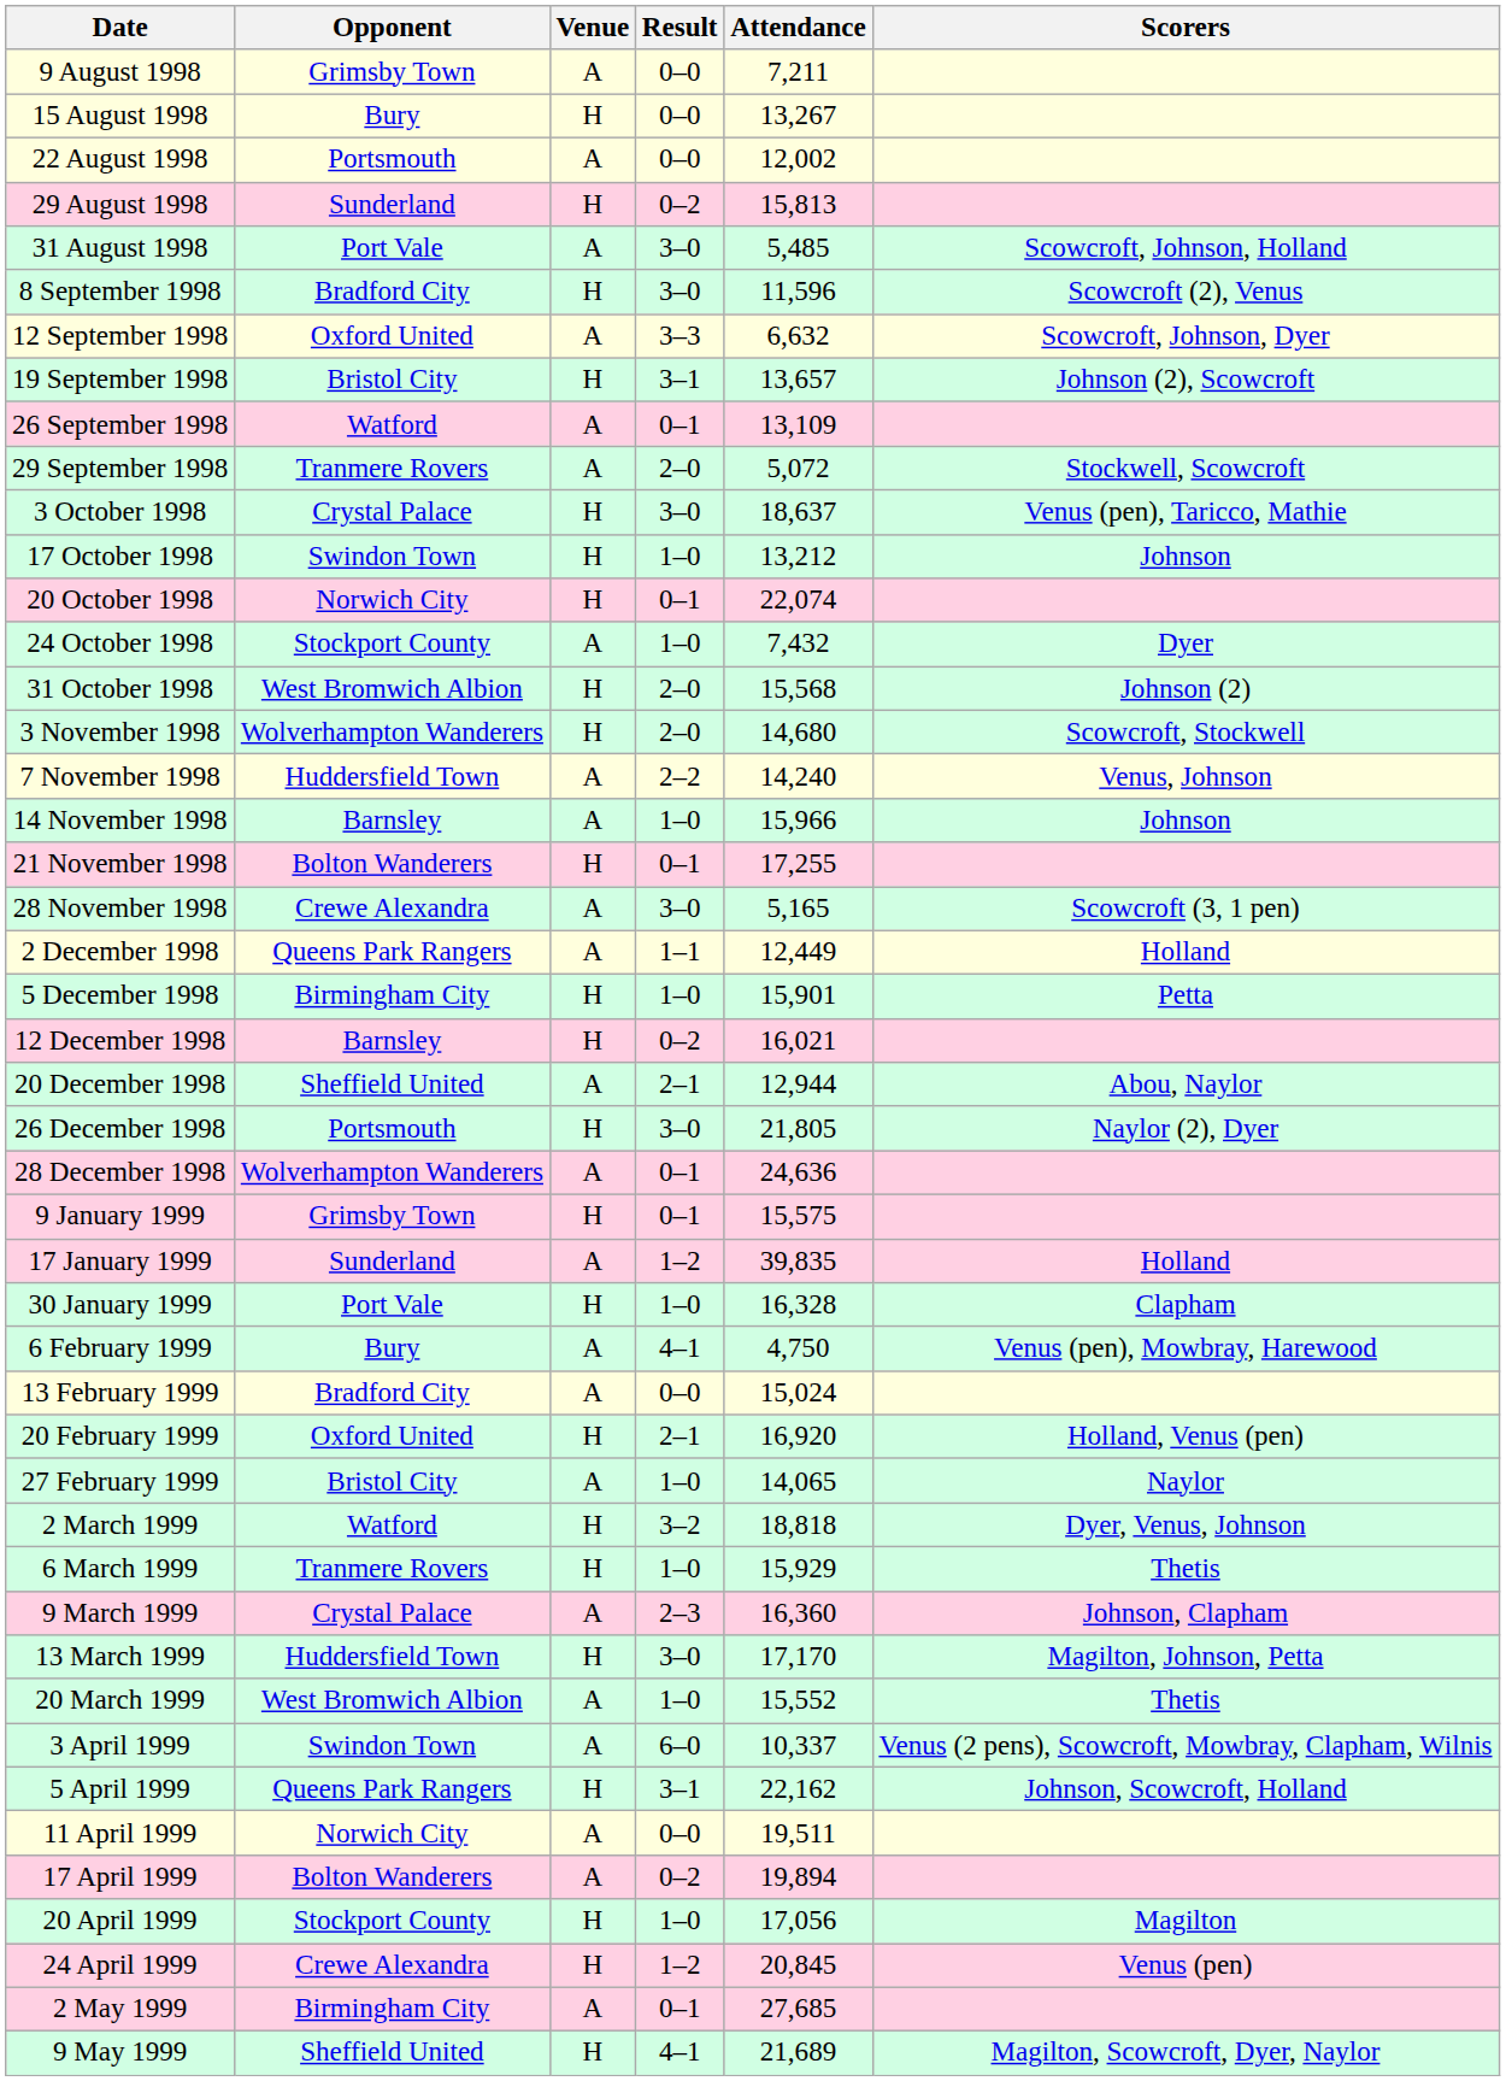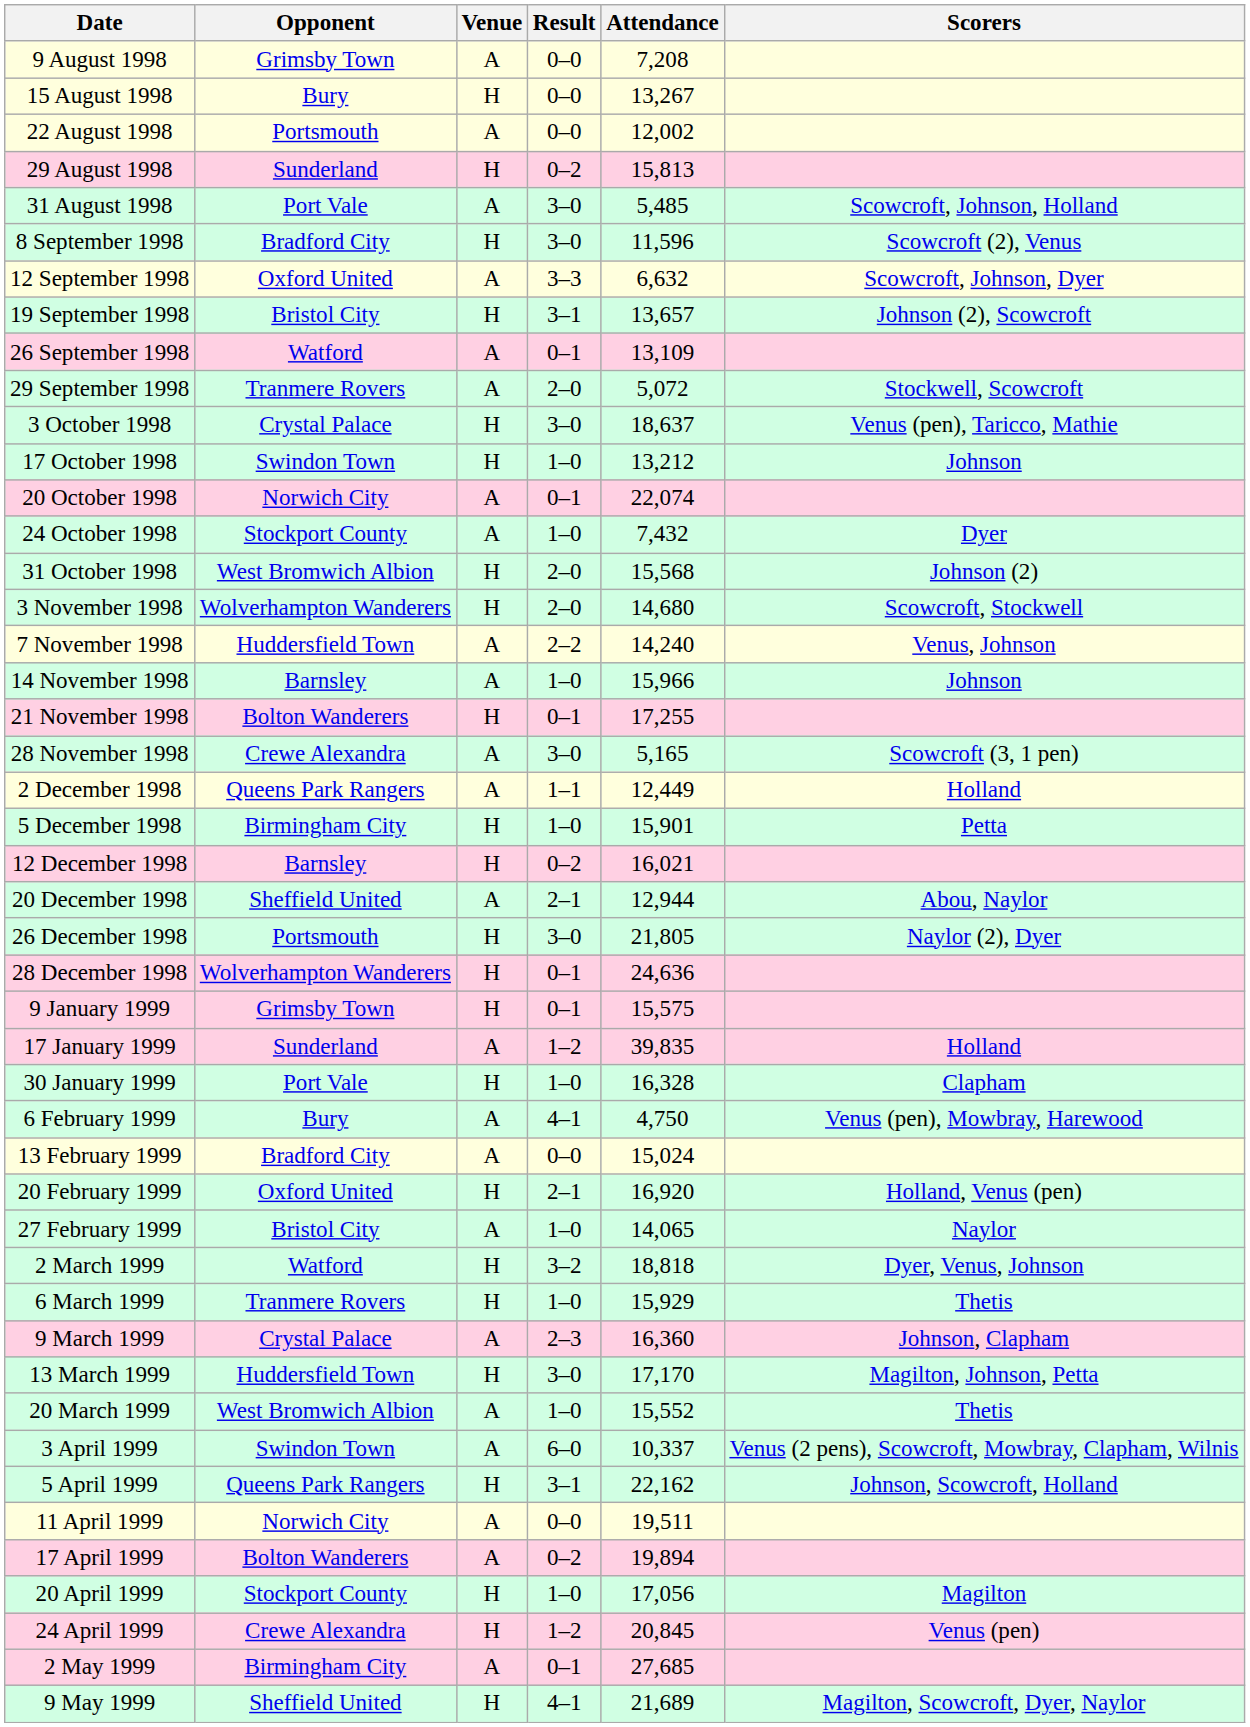9 August 1998 | Attendance: 7,211 -> 7,208
20 October 1998 | Venue: H -> A
28 December 1998 | Venue: A -> H
